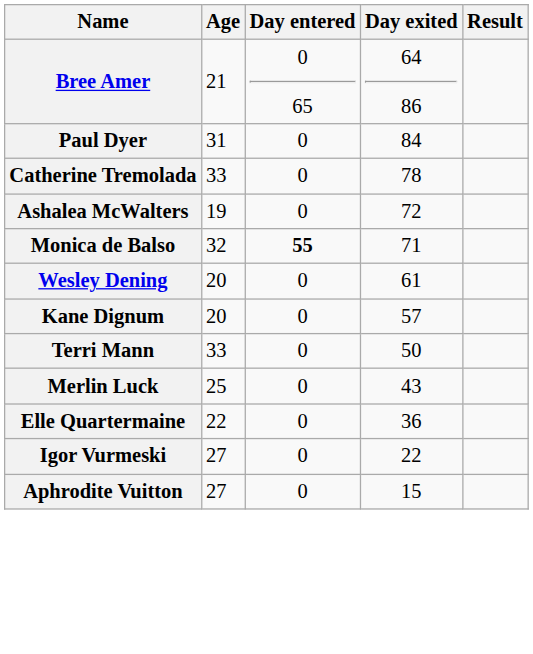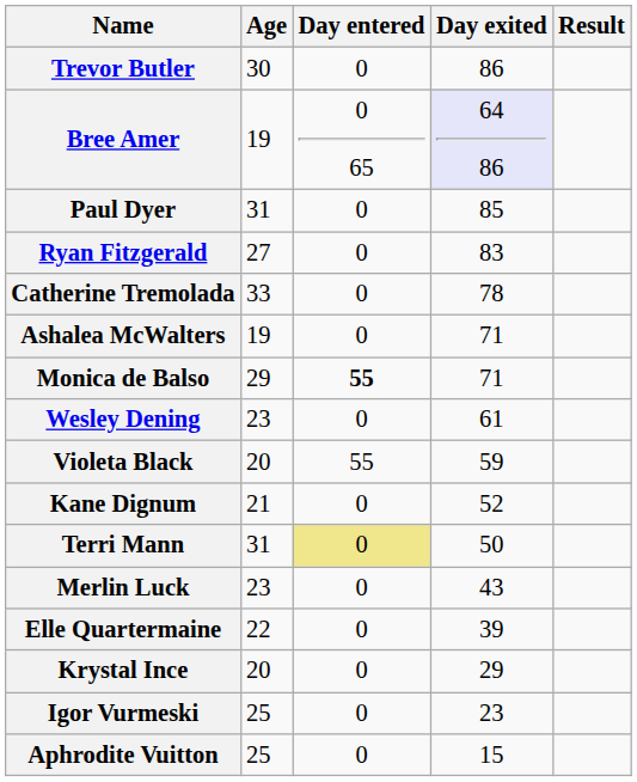+ row: Trevor Butler | 30 | 0 | 86
Bree Amer | Age: 21 -> 19
Bree Amer | Day exited: no background -> lavender background
Paul Dyer | Day exited: 84 -> 85
+ row: Ryan Fitzgerald | 27 | 0 | 83
Ashalea McWalters | Day exited: 72 -> 71
Monica de Balso | Age: 32 -> 29
Wesley Dening | Age: 20 -> 23
+ row: Violeta Black | 20 | 55 | 59
Kane Dignum | Age: 20 -> 21
Kane Dignum | Day exited: 57 -> 52
Terri Mann | Age: 33 -> 31
Terri Mann | Day entered: no background -> khaki background
Merlin Luck | Age: 25 -> 23
Elle Quartermaine | Day exited: 36 -> 39
+ row: Krystal Ince | 20 | 0 | 29
Igor Vurmeski | Age: 27 -> 25
Igor Vurmeski | Day exited: 22 -> 23
Aphrodite Vuitton | Age: 27 -> 25
